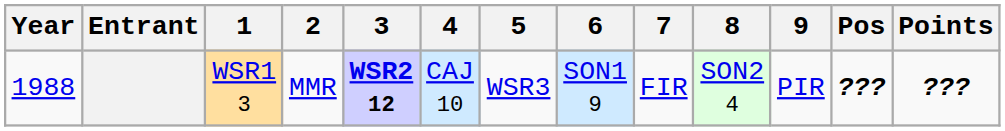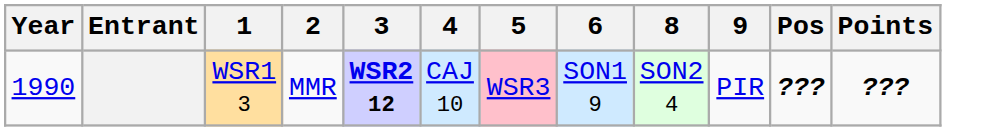- column: 7 | FIR
WSR1 3 | Year: 1988 -> 1990
WSR1 3 | 5: no background -> pink background
